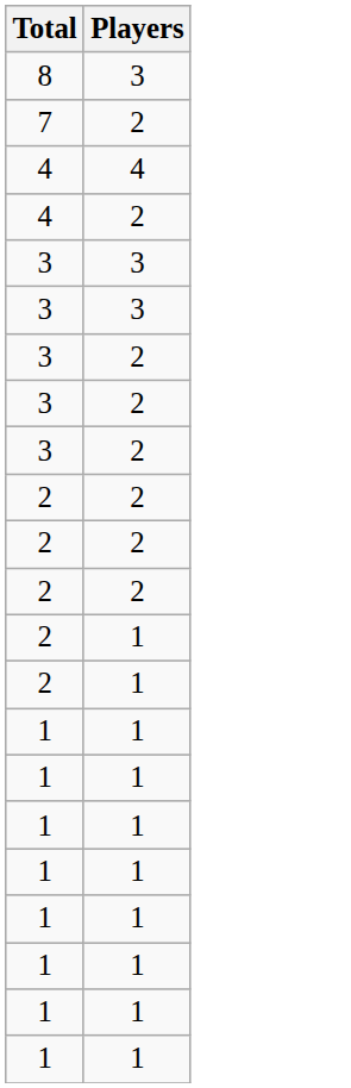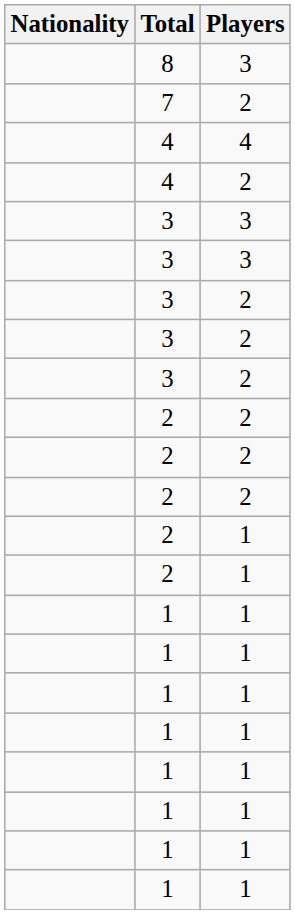+ column: Nationality
